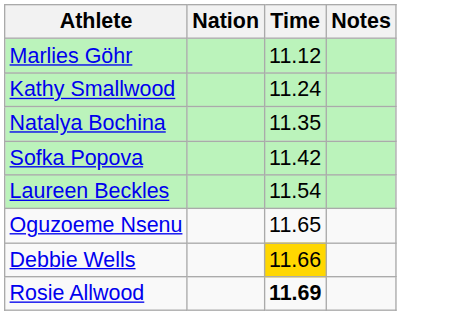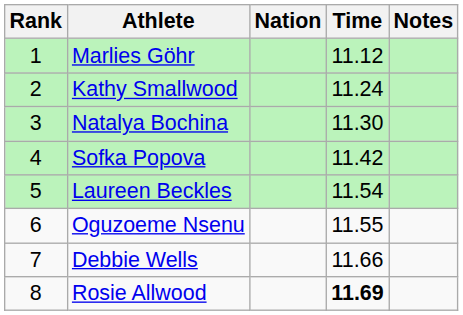+ column: Rank | 1 | 2 | 3 | 4 | 5 | 6 | 7 | 8
Natalya Bochina | Time: 11.35 -> 11.30
Oguzoeme Nsenu | Time: 11.65 -> 11.55
Debbie Wells | Time: gold background -> no background
